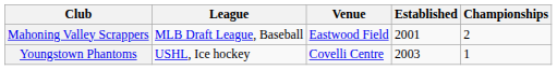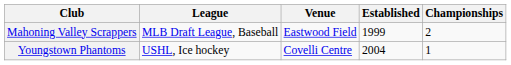Mahoning Valley Scrappers | Established: 2001 -> 1999
Youngstown Phantoms | Established: 2003 -> 2004
